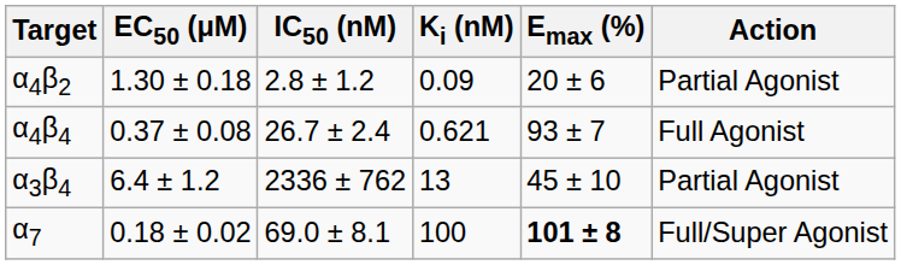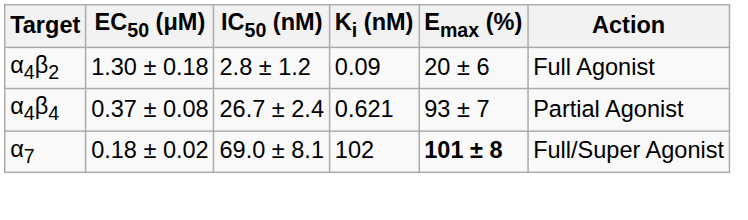α4β2 | Action: Partial Agonist -> Full Agonist
α4β4 | Action: Full Agonist -> Partial Agonist
- row: α3β4 | 6.4 ± 1.2 | 2336 ± 762 | 13 | 45 ± 10 | Partial Agonist
α7 | Ki (nM): 100 -> 102
